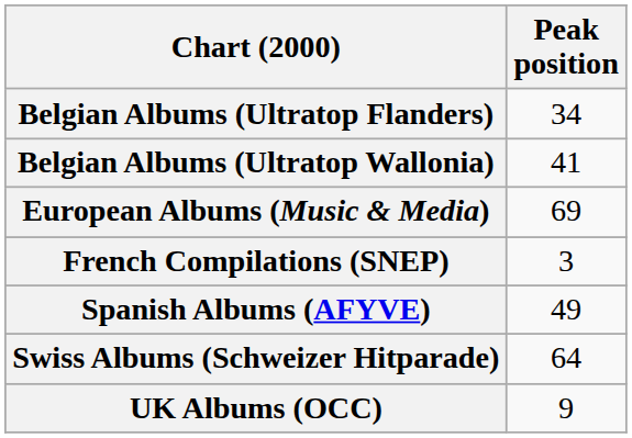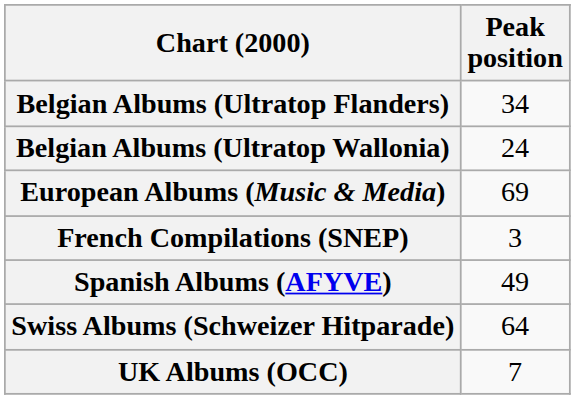Belgian Albums (Ultratop Wallonia) | Peak position: 41 -> 24
UK Albums (OCC) | Peak position: 9 -> 7
